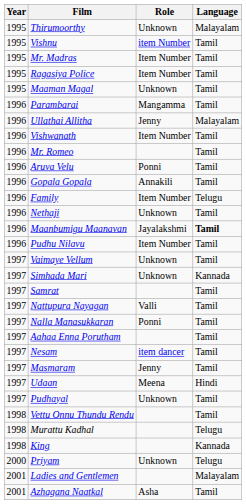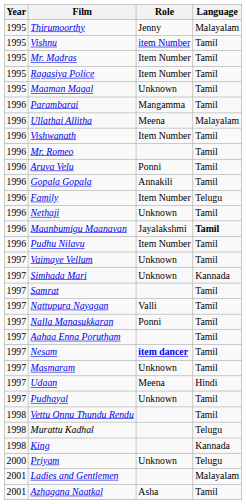Thirumoorthy | Role: Unknown -> Jenny
Ullathai Allitha | Role: Jenny -> Meena
Nesam | Role: normal -> bold
Masmaram | Role: Jenny -> Unknown
